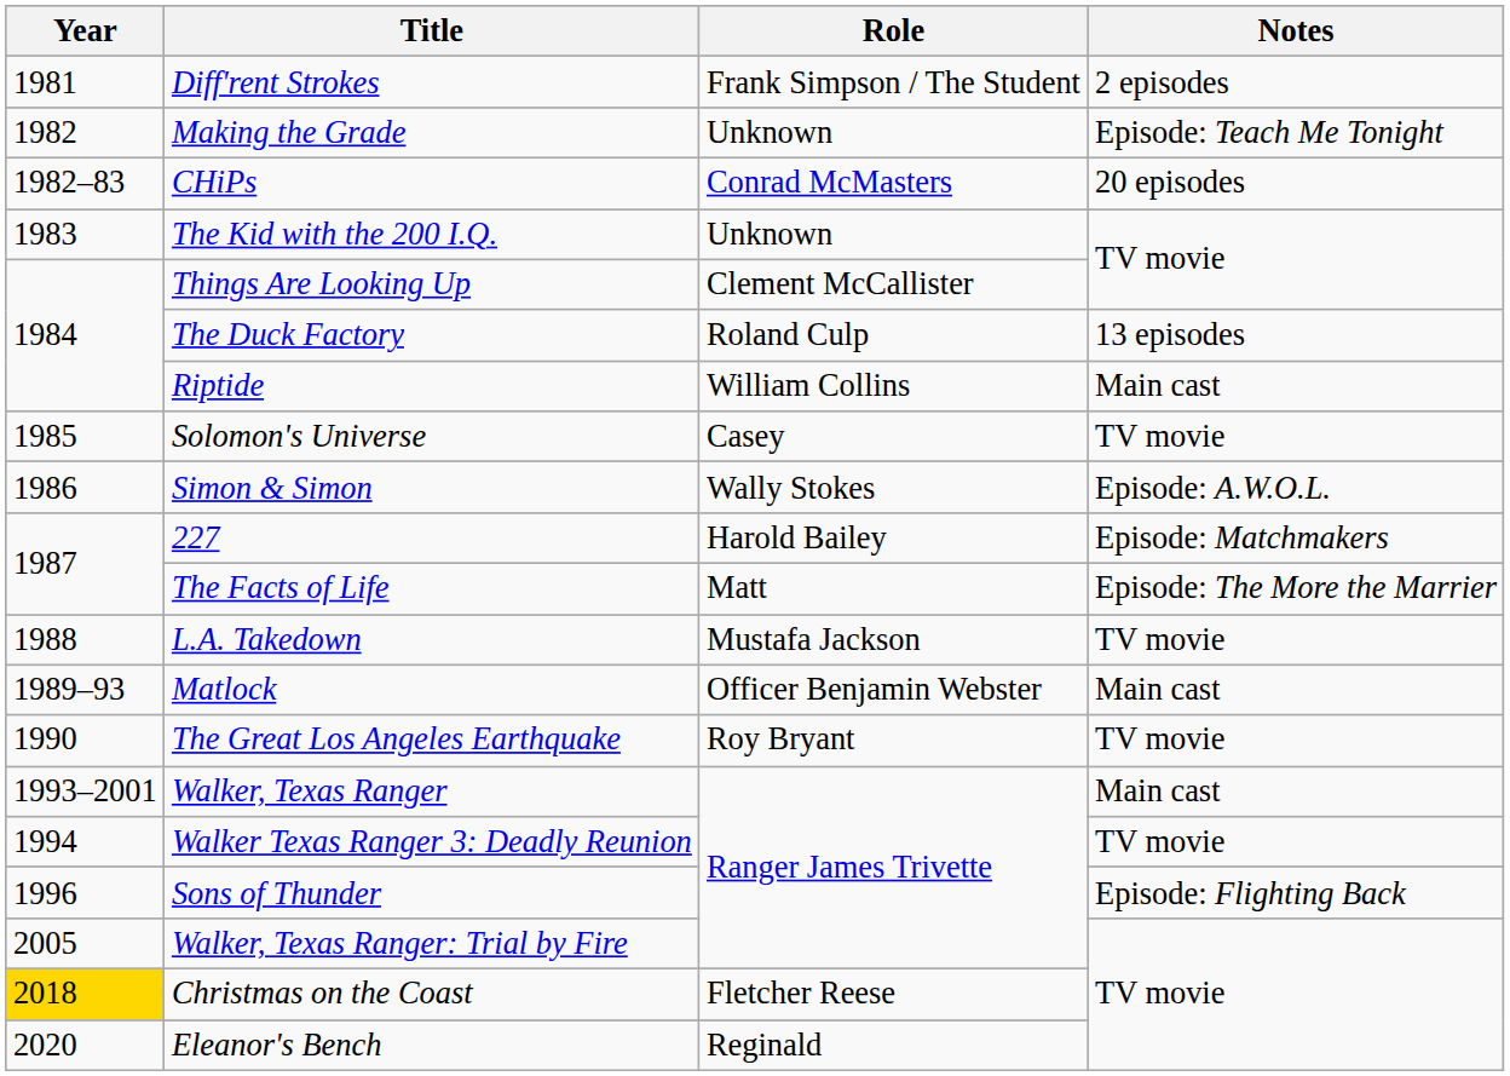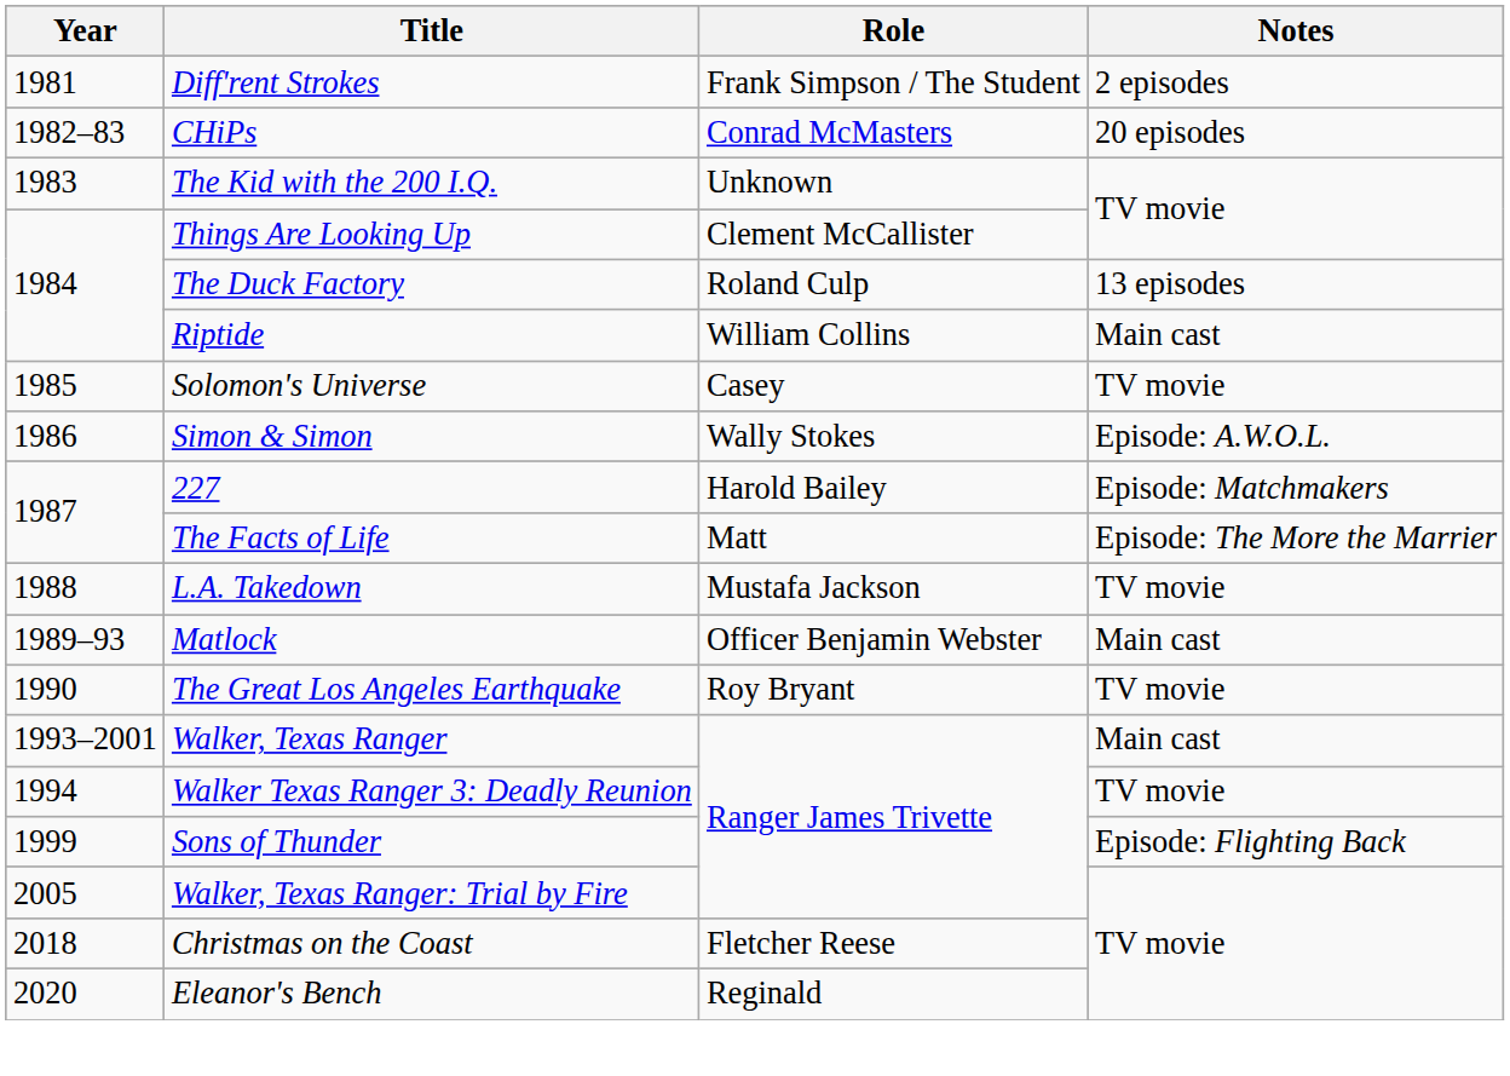- row: 1982 | Making the Grade | Unknown | Episode: Teach Me Tonight
Sons of Thunder | Year: 1996 -> 1999
Christmas on the Coast | Year: gold background -> no background
